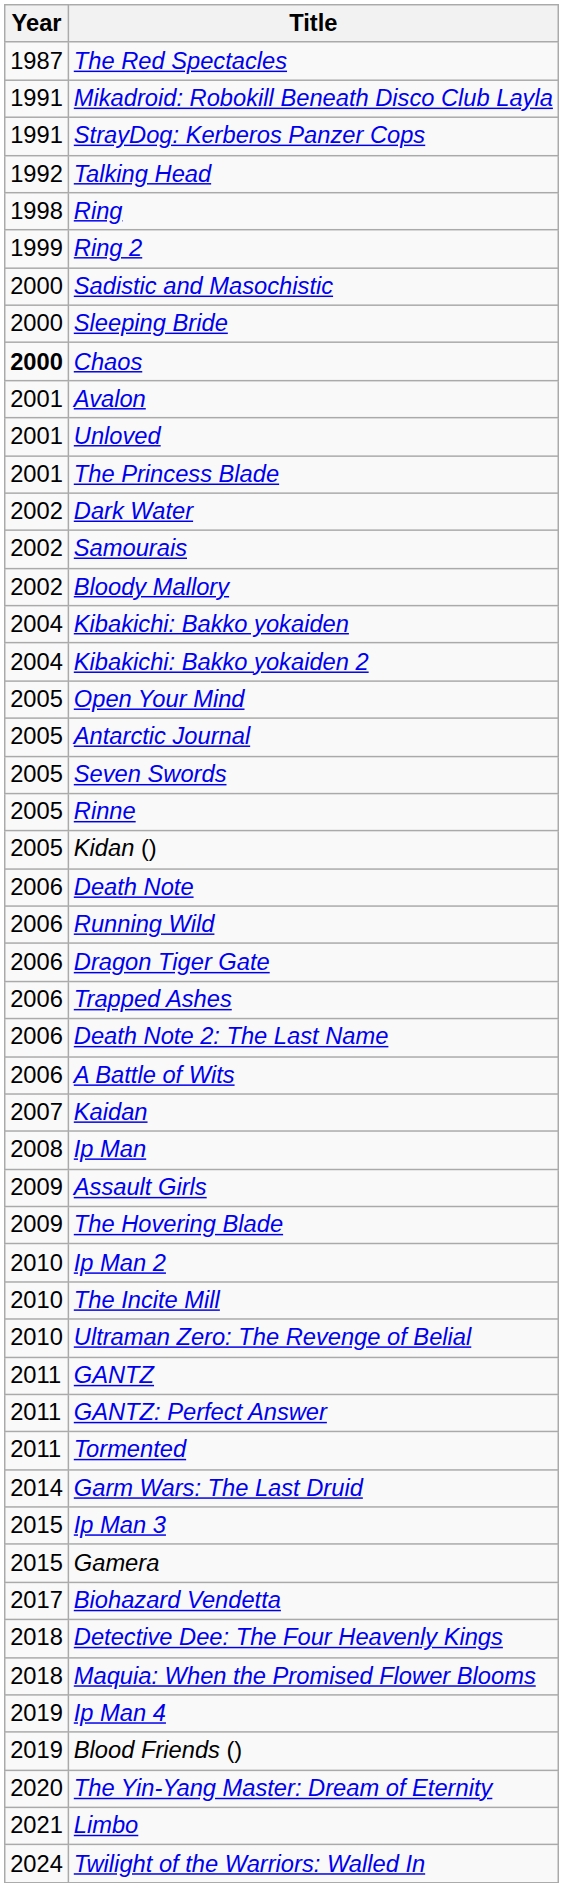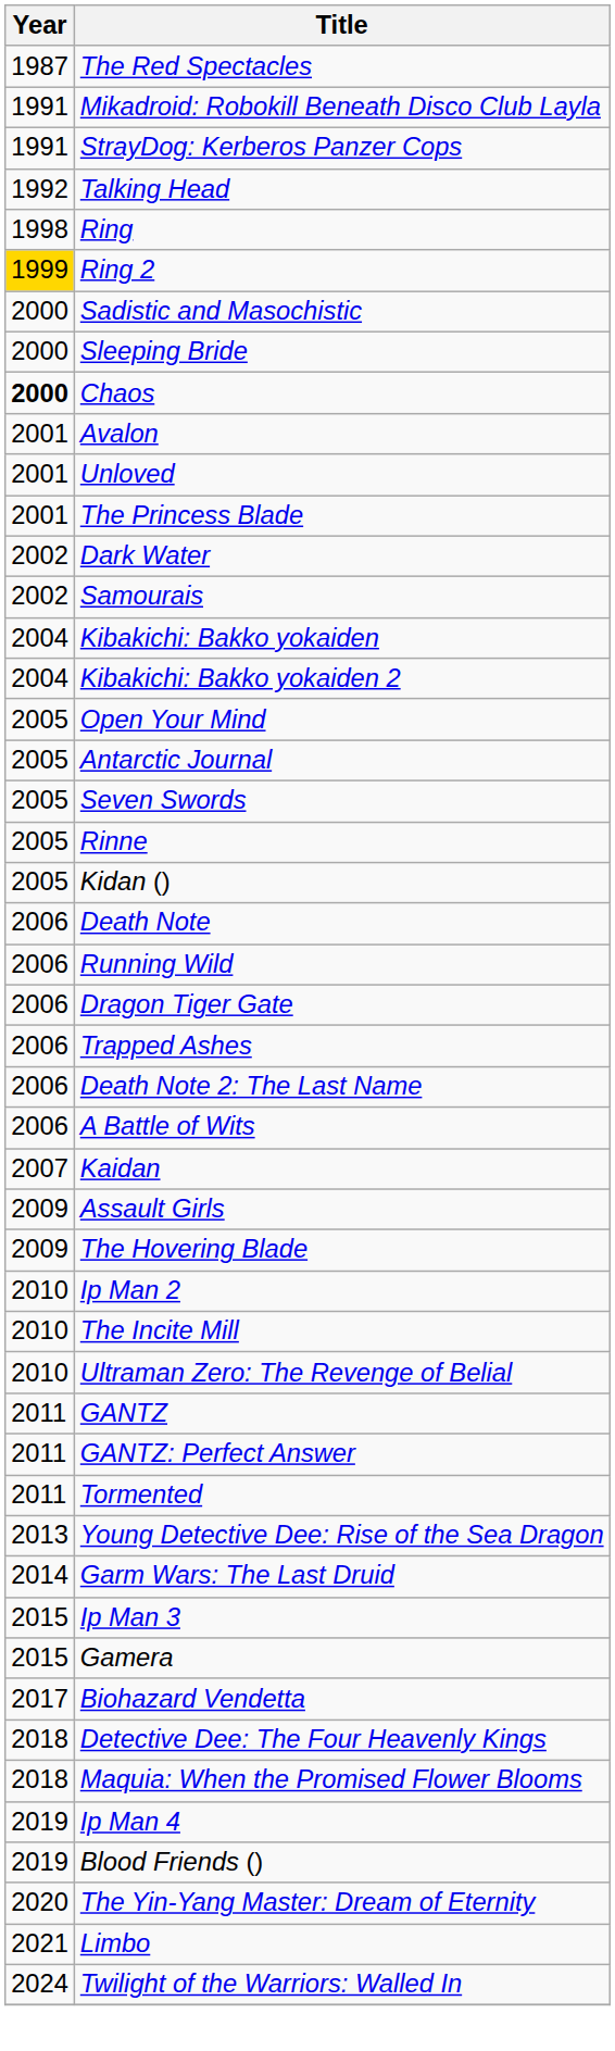Ring 2 | Year: no background -> gold background
- row: 2002 | Bloody Mallory
- row: 2008 | Ip Man
+ row: 2013 | Young Detective Dee: Rise of the Sea Dragon
